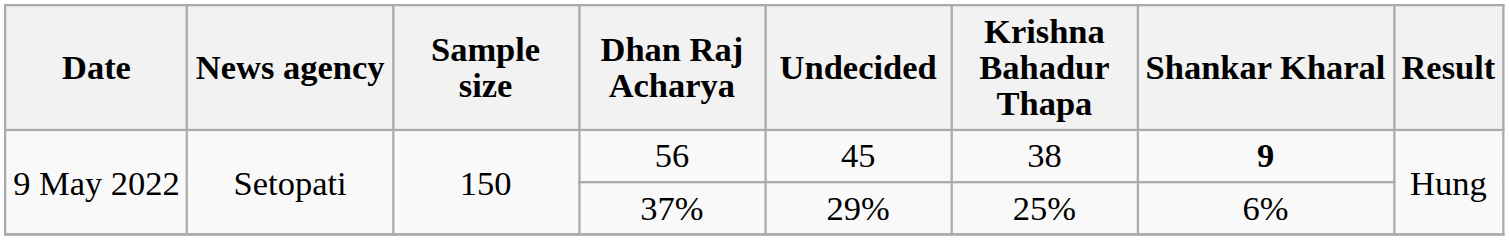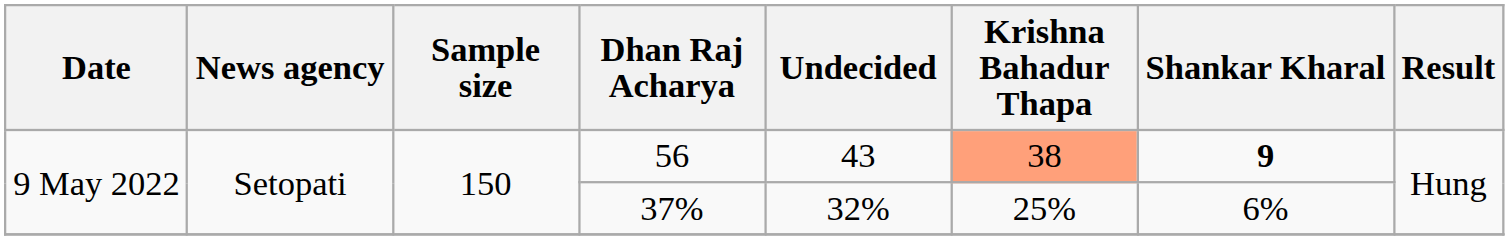56 | Undecided: 45 -> 43
56 | Krishna Bahadur Thapa: no background -> lightsalmon background
37% | Undecided: 29% -> 32%
